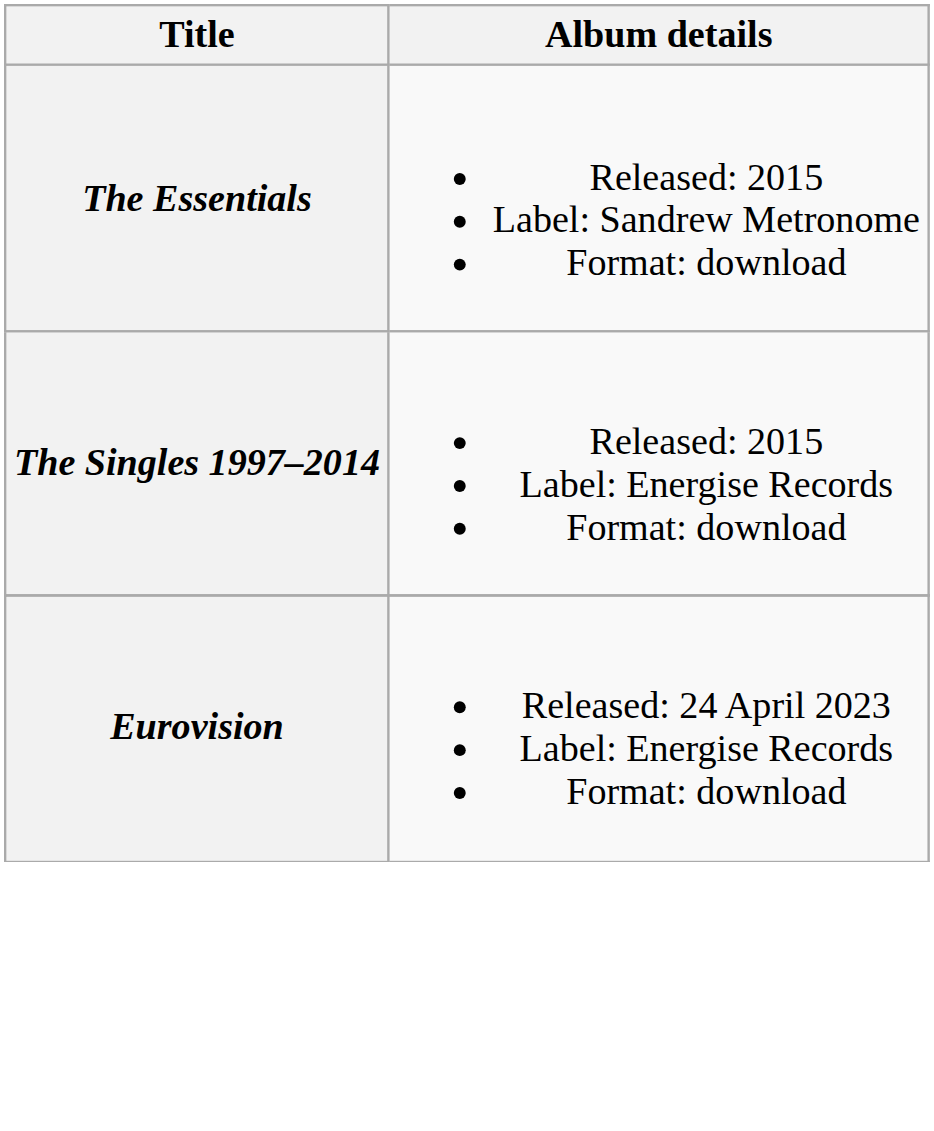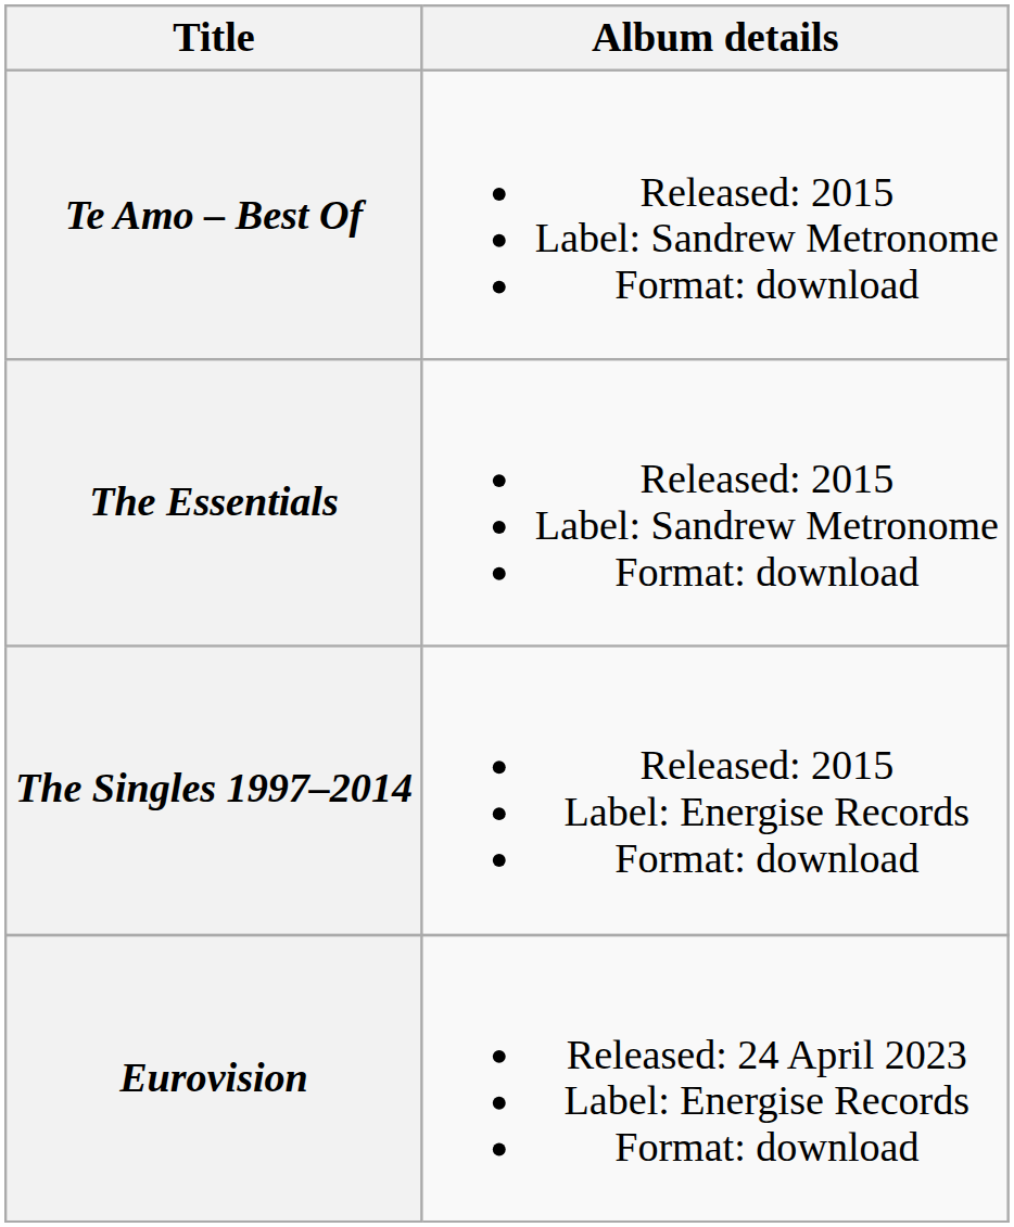+ row: Te Amo – Best Of | Released: 2015 Label: Sandrew Metronome Format: download
